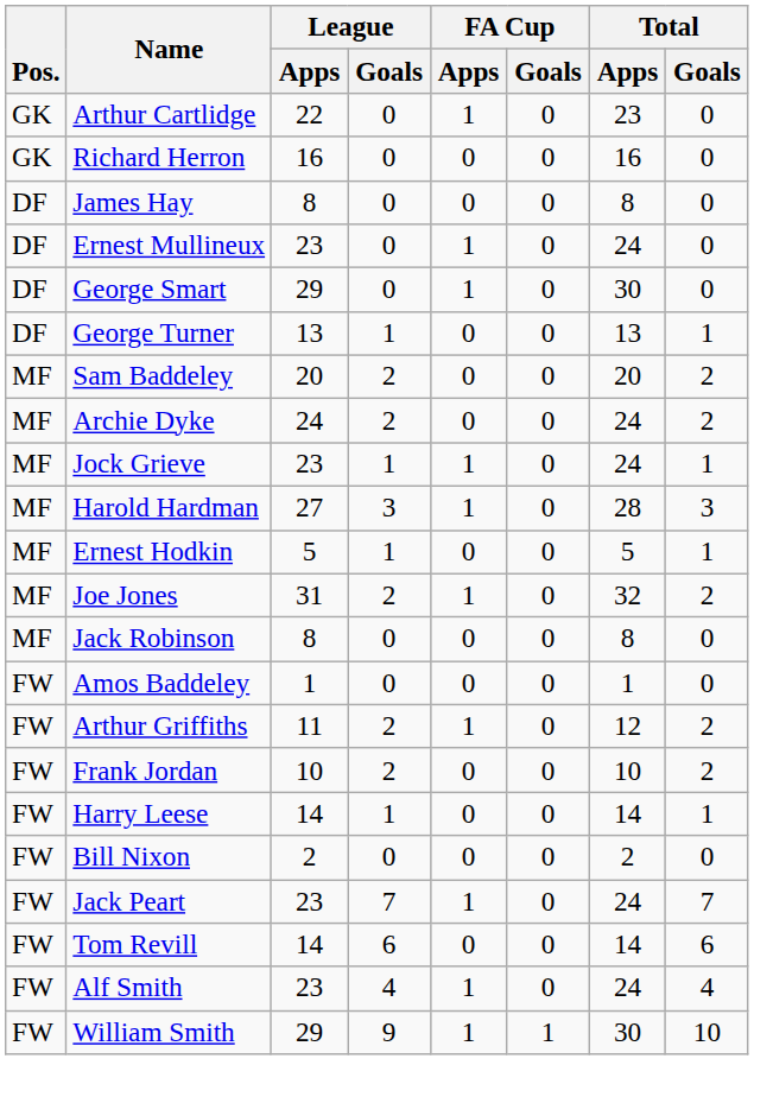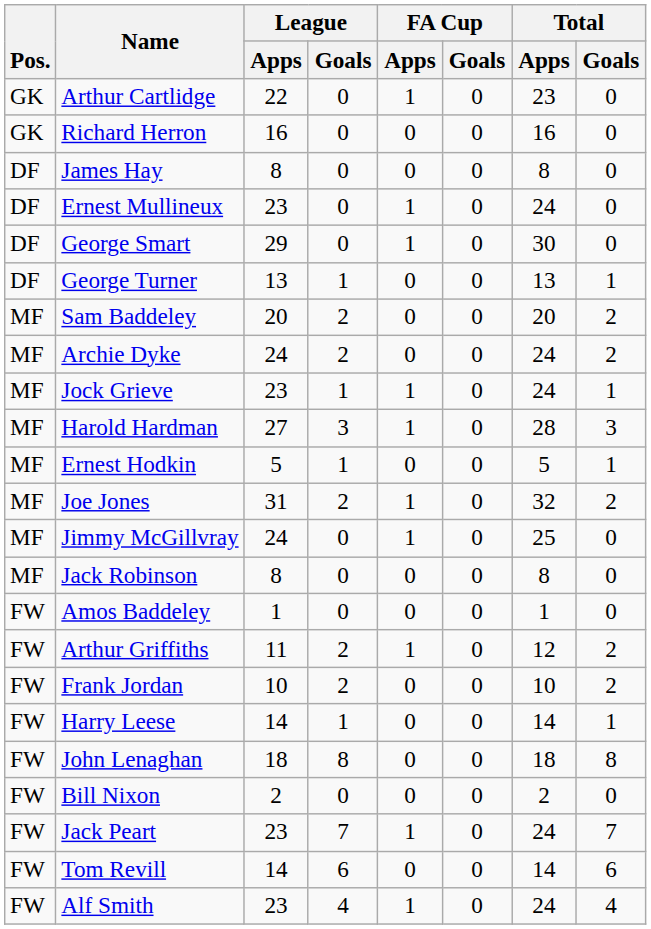+ row: MF | Jimmy McGillvray | 24 | 0 | 1 | 0 | 25 | 0
+ row: FW | John Lenaghan | 18 | 8 | 0 | 0 | 18 | 8
- row: FW | William Smith | 29 | 9 | 1 | 1 | 30 | 10
